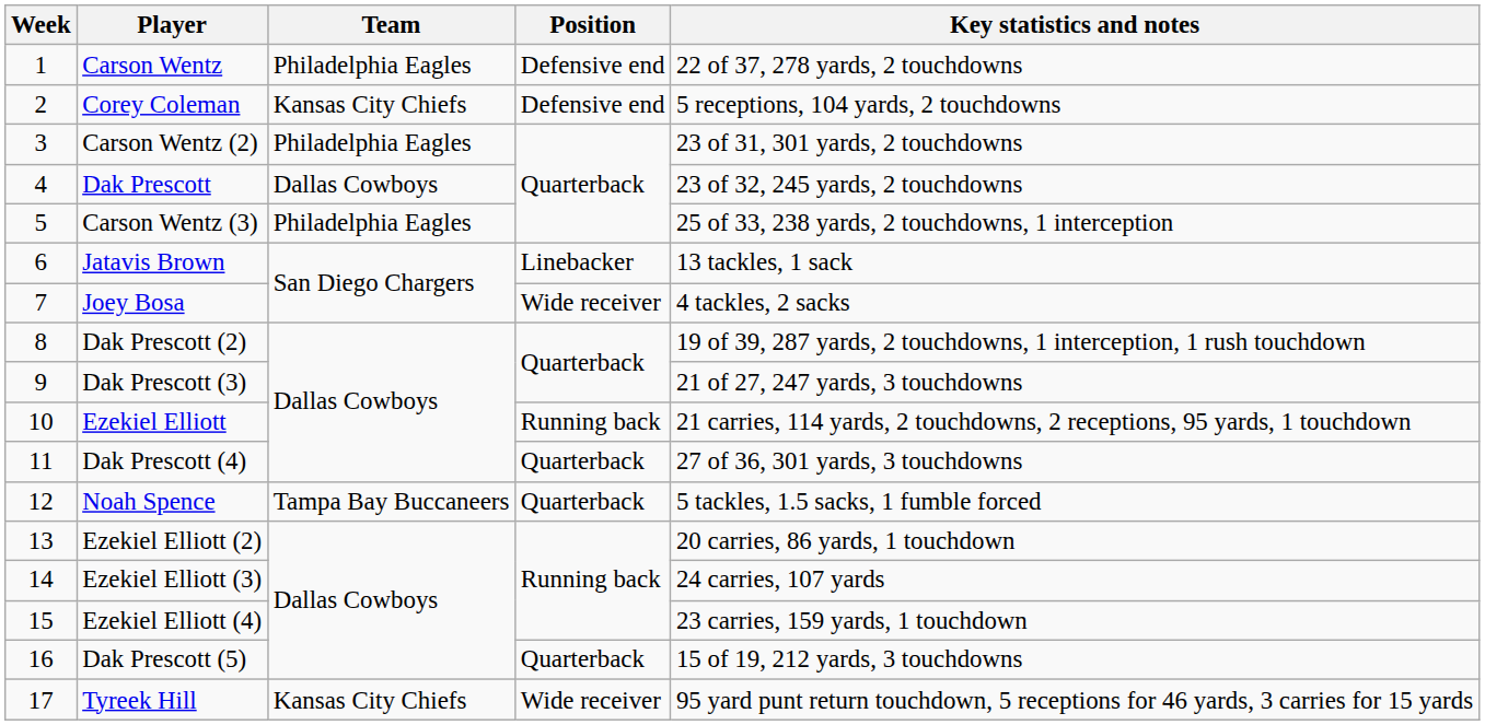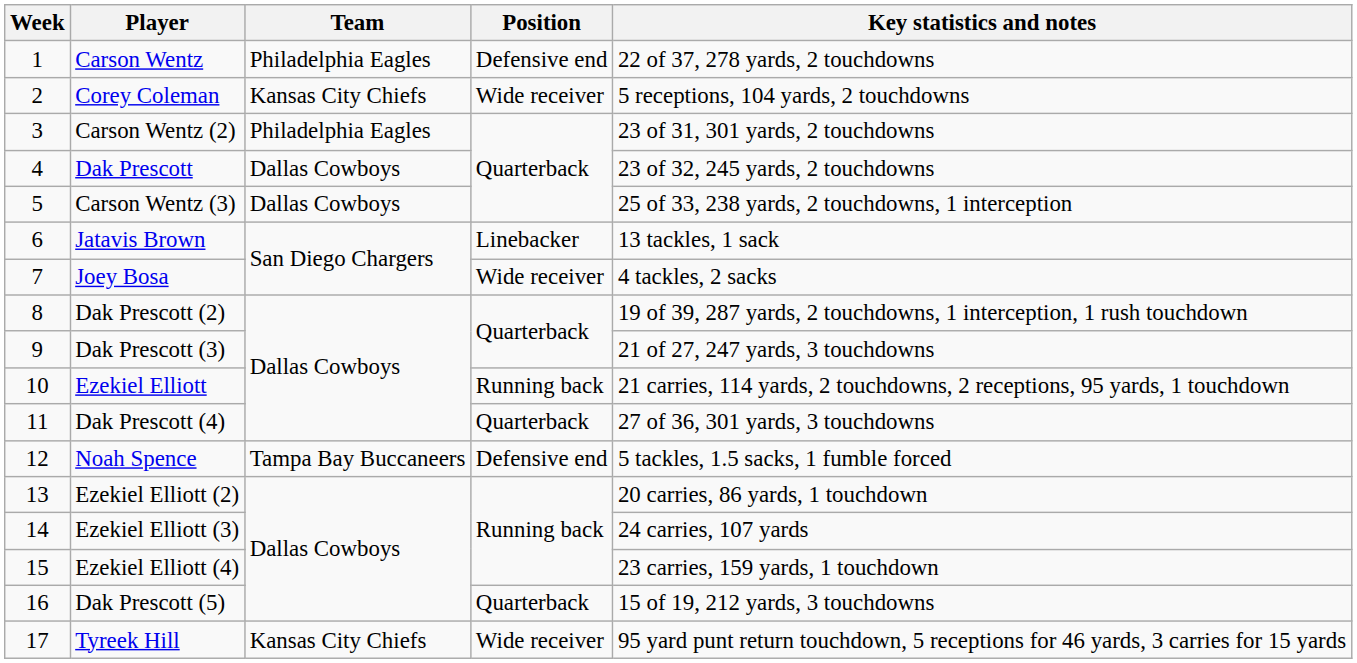Corey Coleman | Position: Defensive end -> Wide receiver
Carson Wentz (3) | Team: Philadelphia Eagles -> Dallas Cowboys
Noah Spence | Position: Quarterback -> Defensive end
